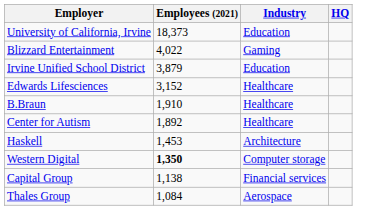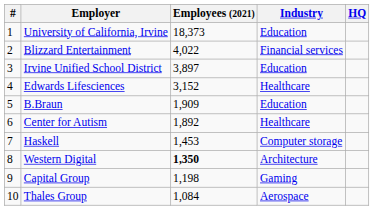+ column: # | 1 | 2 | 3 | 4 | 5 | 6 | 7 | 8 | 9 | 10
Blizzard Entertainment | Industry: Gaming -> Financial services
Irvine Unified School District | Employees (2021): 3,879 -> 3,897
B.Braun | Employees (2021): 1,910 -> 1,909
B.Braun | Industry: Healthcare -> Education
Haskell | Industry: Architecture -> Computer storage
Western Digital | Industry: Computer storage -> Architecture
Capital Group | Employees (2021): 1,138 -> 1,198
Capital Group | Industry: Financial services -> Gaming
